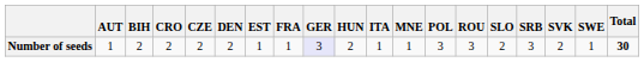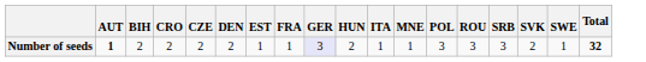- column: SLO | 2
Number of seeds | AUT: normal -> bold
Number of seeds | Total: 30 -> 32
